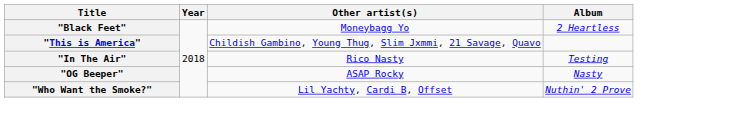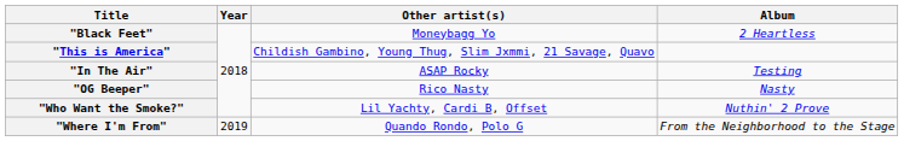"In The Air" | Other artist(s): Rico Nasty -> ASAP Rocky
"OG Beeper" | Other artist(s): ASAP Rocky -> Rico Nasty
+ row: "Where I'm From" | 2019 | Quando Rondo, Polo G | From the Neighborhood to the Stage
